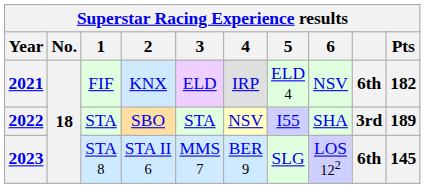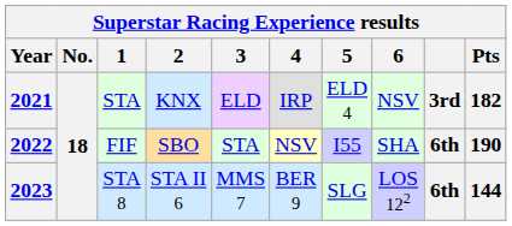2021 | 1: FIF -> STA
2021 | column 9: 6th -> 3rd
2022 | 1: STA -> FIF
2022 | column 9: 3rd -> 6th
2022 | Pts: 189 -> 190
2023 | Pts: 145 -> 144
